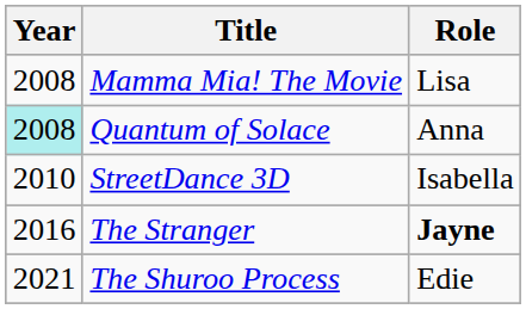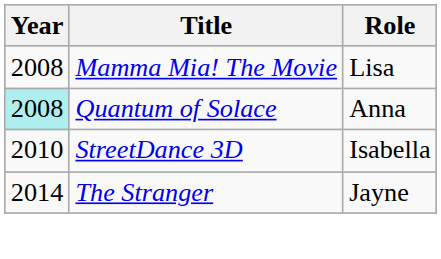The Stranger | Year: 2016 -> 2014
The Stranger | Role: bold -> normal
- row: 2021 | The Shuroo Process | Edie
